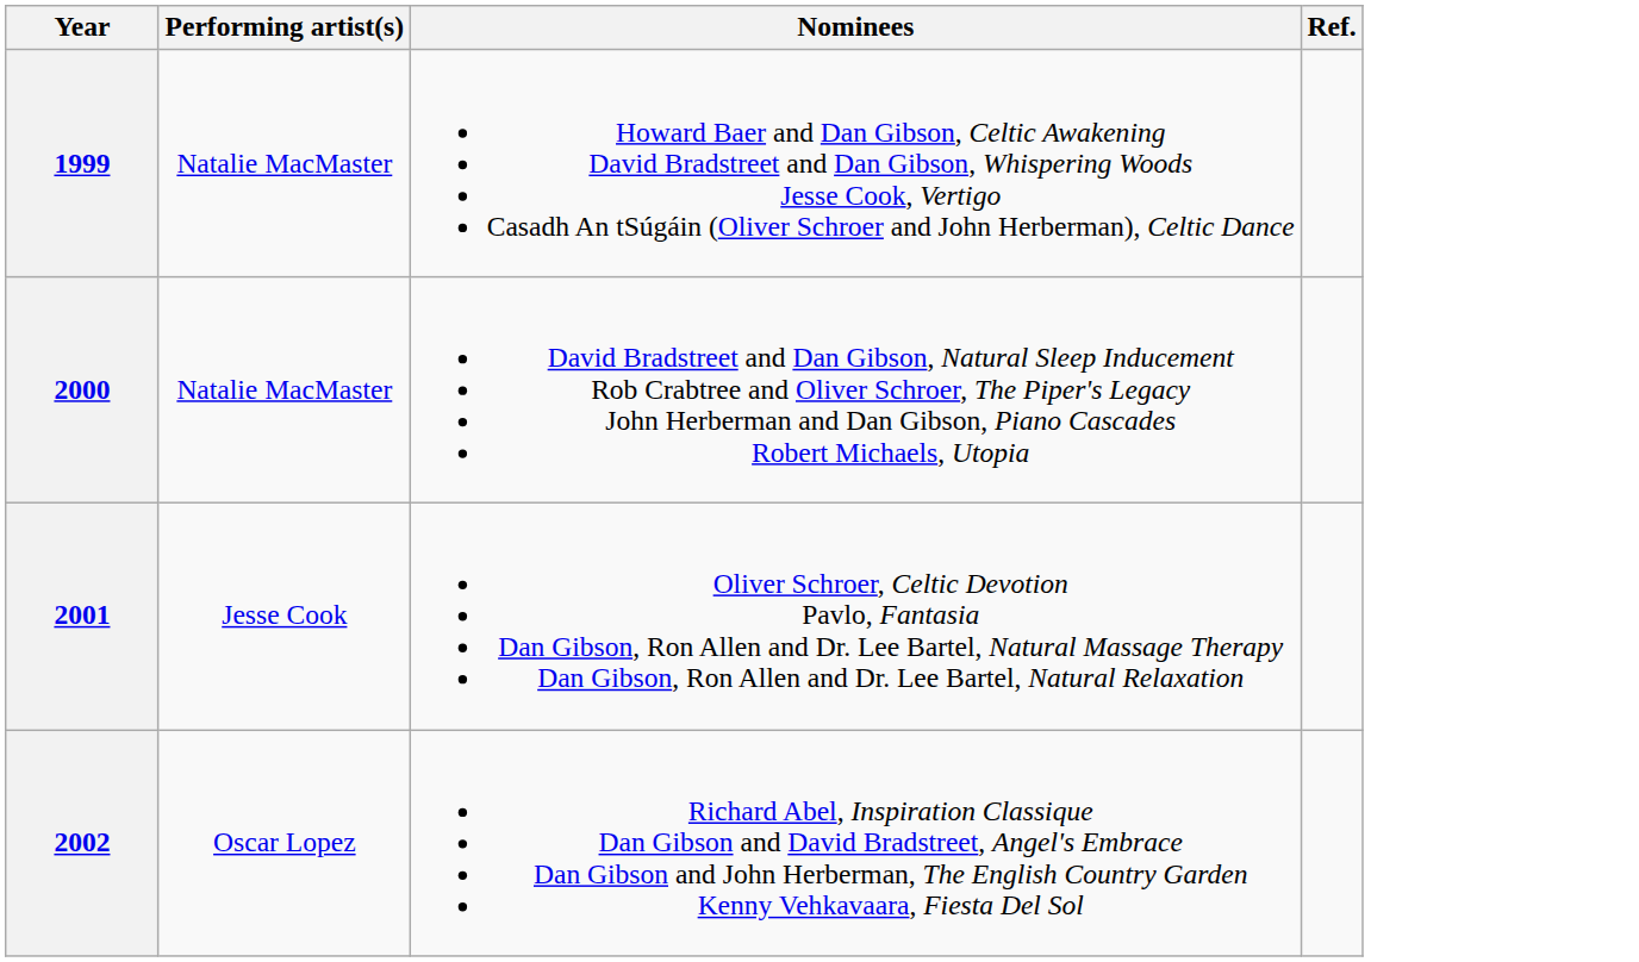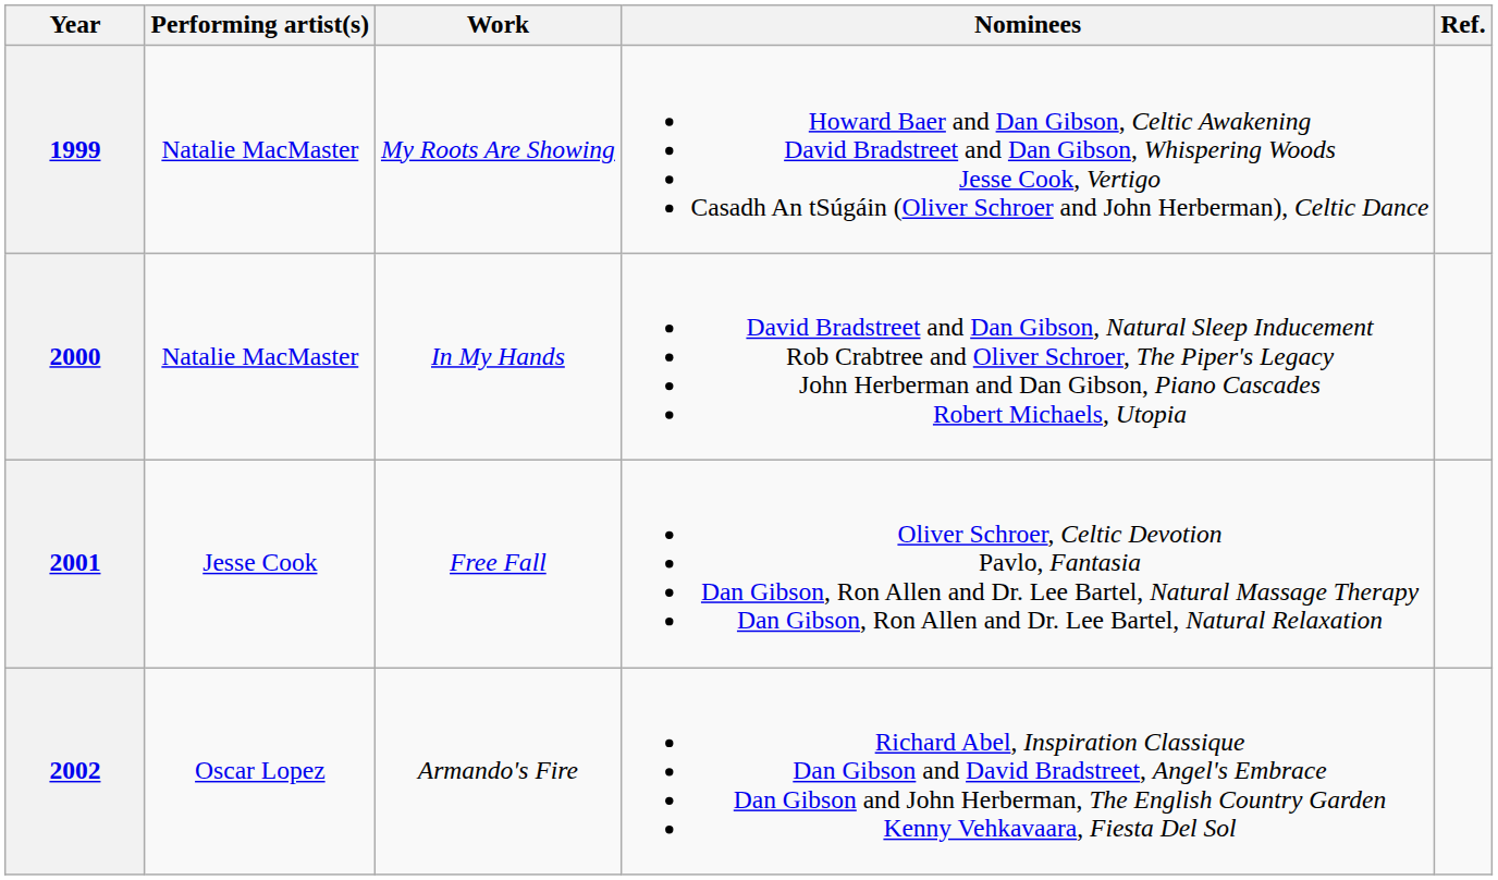+ column: Work | My Roots Are Showing | In My Hands | Free Fall | Armando's Fire
